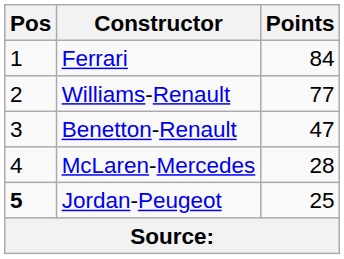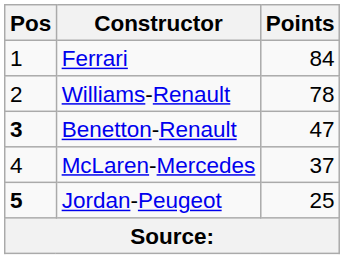Williams-Renault | Points: 77 -> 78
Benetton-Renault | Pos: normal -> bold
McLaren-Mercedes | Points: 28 -> 37
